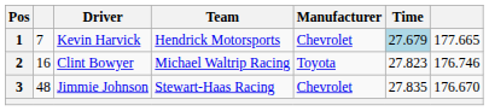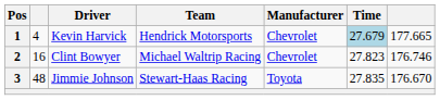1 | column 2: 7 -> 4
2 | Manufacturer: Toyota -> Chevrolet
3 | Manufacturer: Chevrolet -> Toyota
